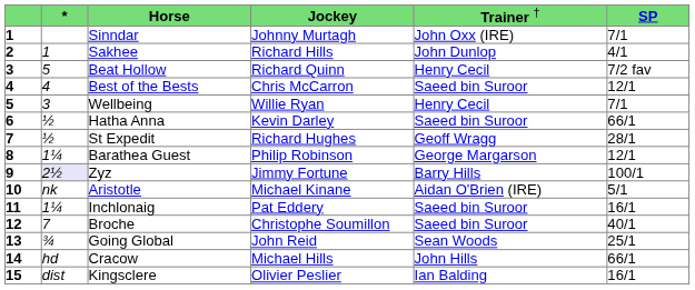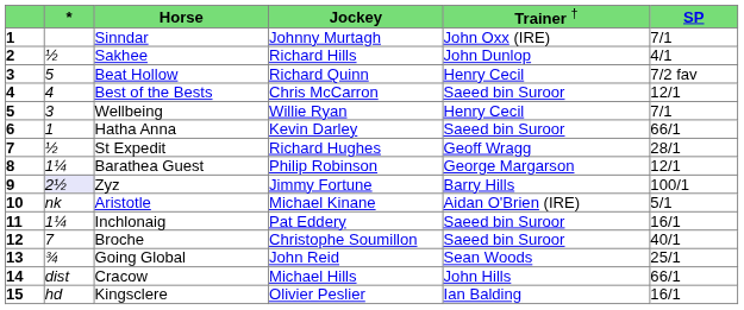Sakhee | column 2: 1 -> ½
Hatha Anna | column 2: ½ -> 1
Cracow | column 2: hd -> dist
Kingsclere | column 2: dist -> hd
